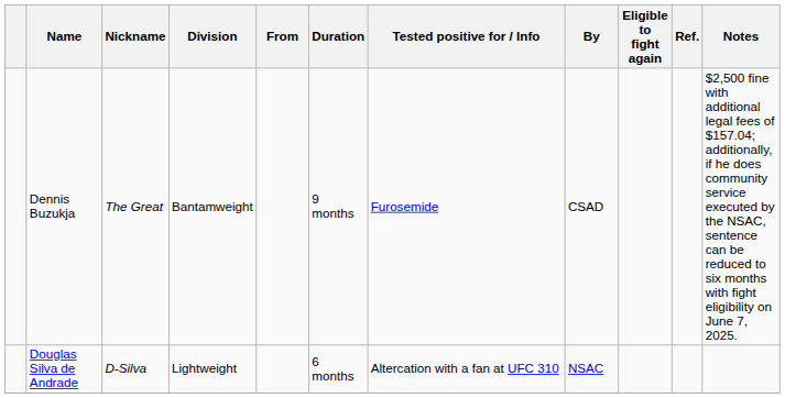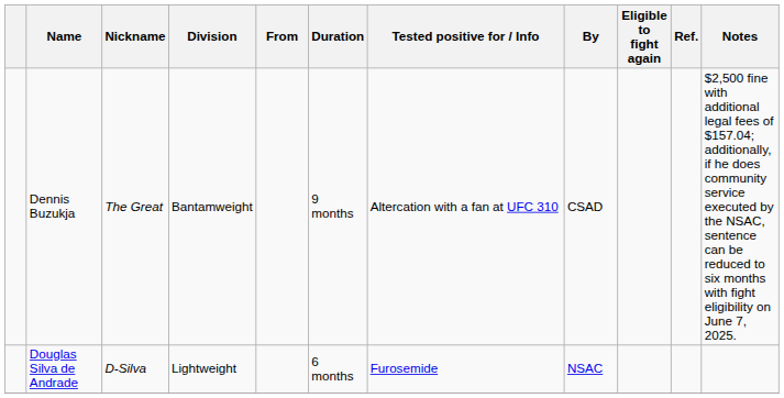Dennis Buzukja | Tested positive for / Info: Furosemide -> Altercation with a fan at UFC 310
Douglas Silva de Andrade | Tested positive for / Info: Altercation with a fan at UFC 310 -> Furosemide
